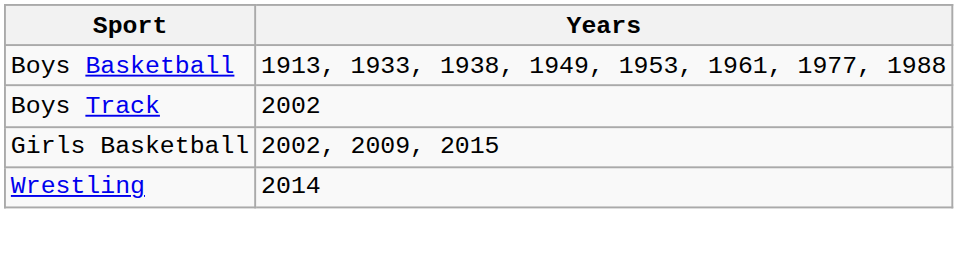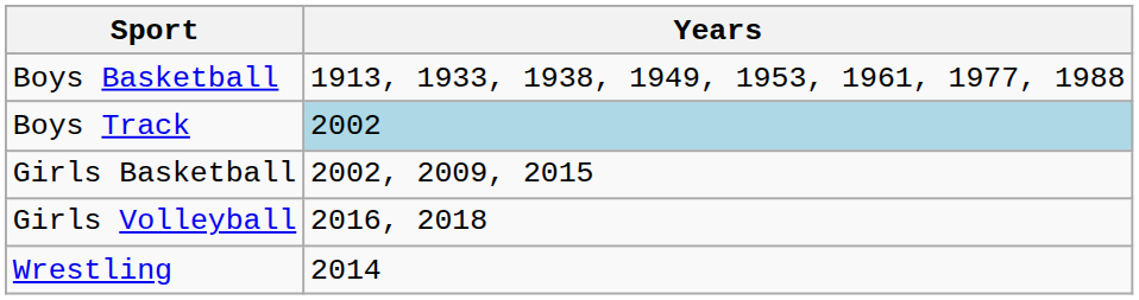Boys Track | Years: no background -> lightblue background
+ row: Girls Volleyball | 2016, 2018
